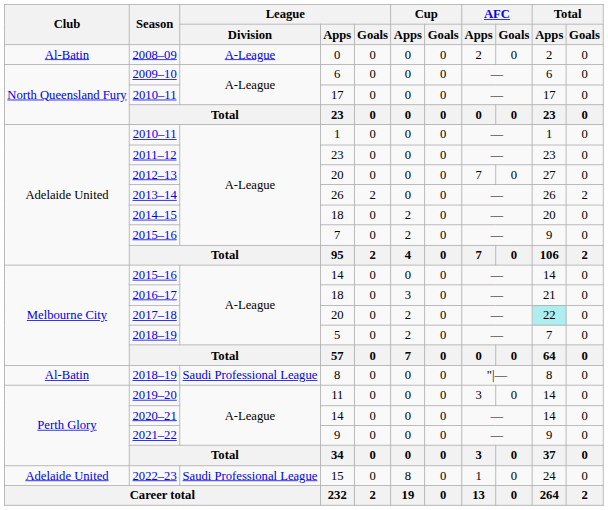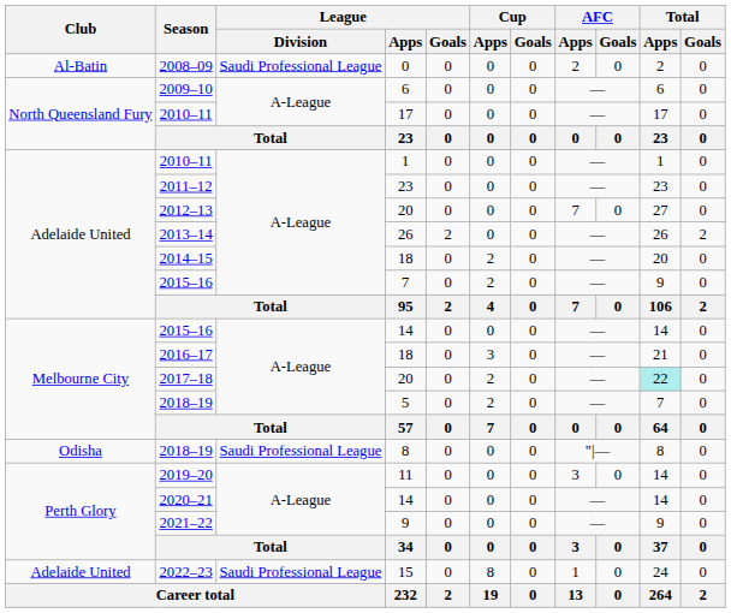2008–09 | League / Division: A-League -> Saudi Professional League
2018–19 / 8 | Club: Al-Batin -> Odisha
